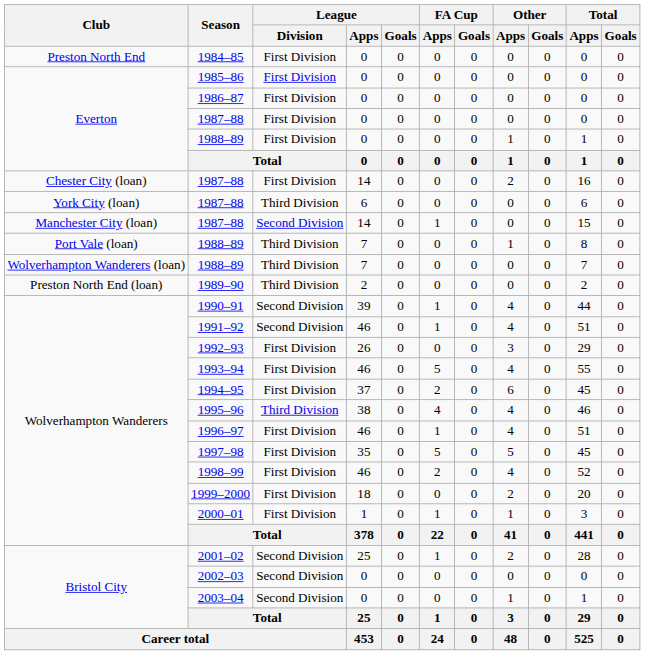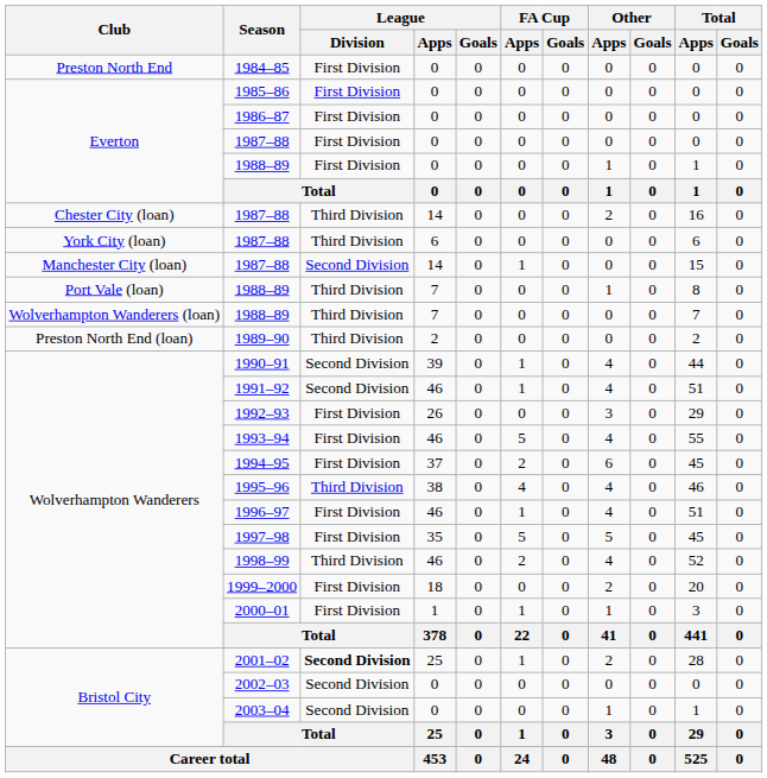Chester City (loan) / 1987–88 | League / Division: First Division -> Third Division
1998–99 | League / Division: First Division -> Third Division
2001–02 | League / Division: normal -> bold
